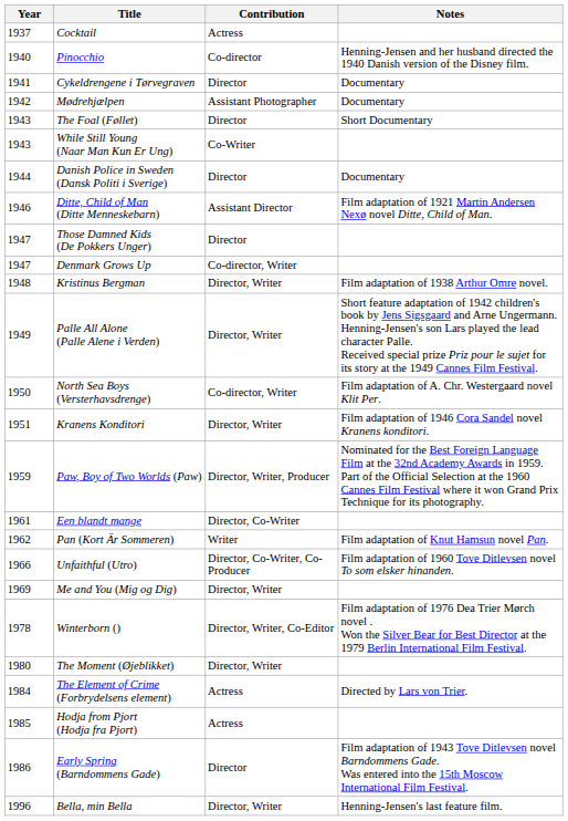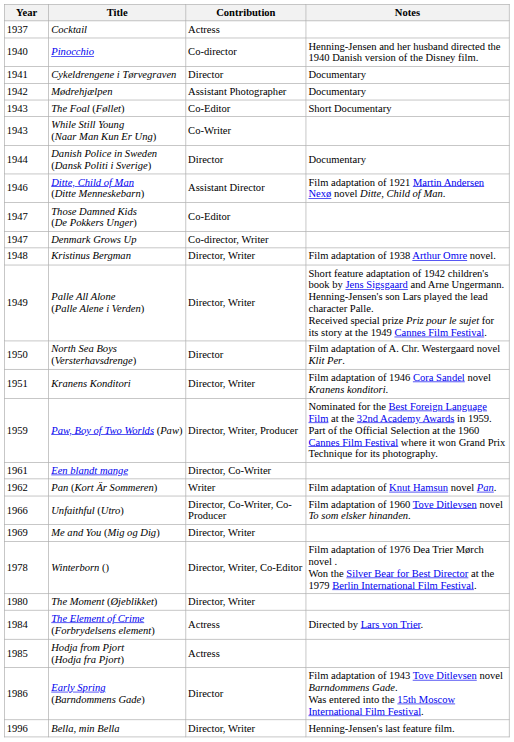The Foal (Føllet) | Contribution: Director -> Co-Editor
Those Damned Kids (De Pokkers Unger) | Contribution: Director -> Co-Editor
North Sea Boys (Versterhavsdrenge) | Contribution: Co-director, Writer -> Director
